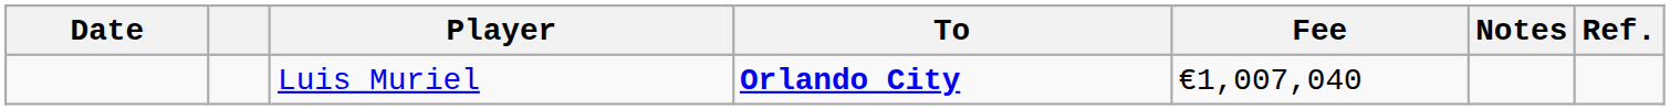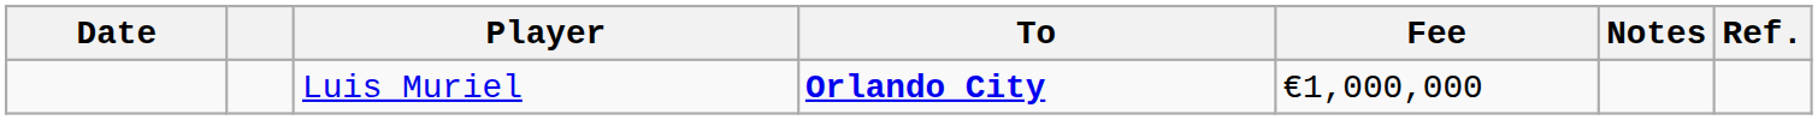Luis Muriel | Fee: €1,007,040 -> €1,000,000
